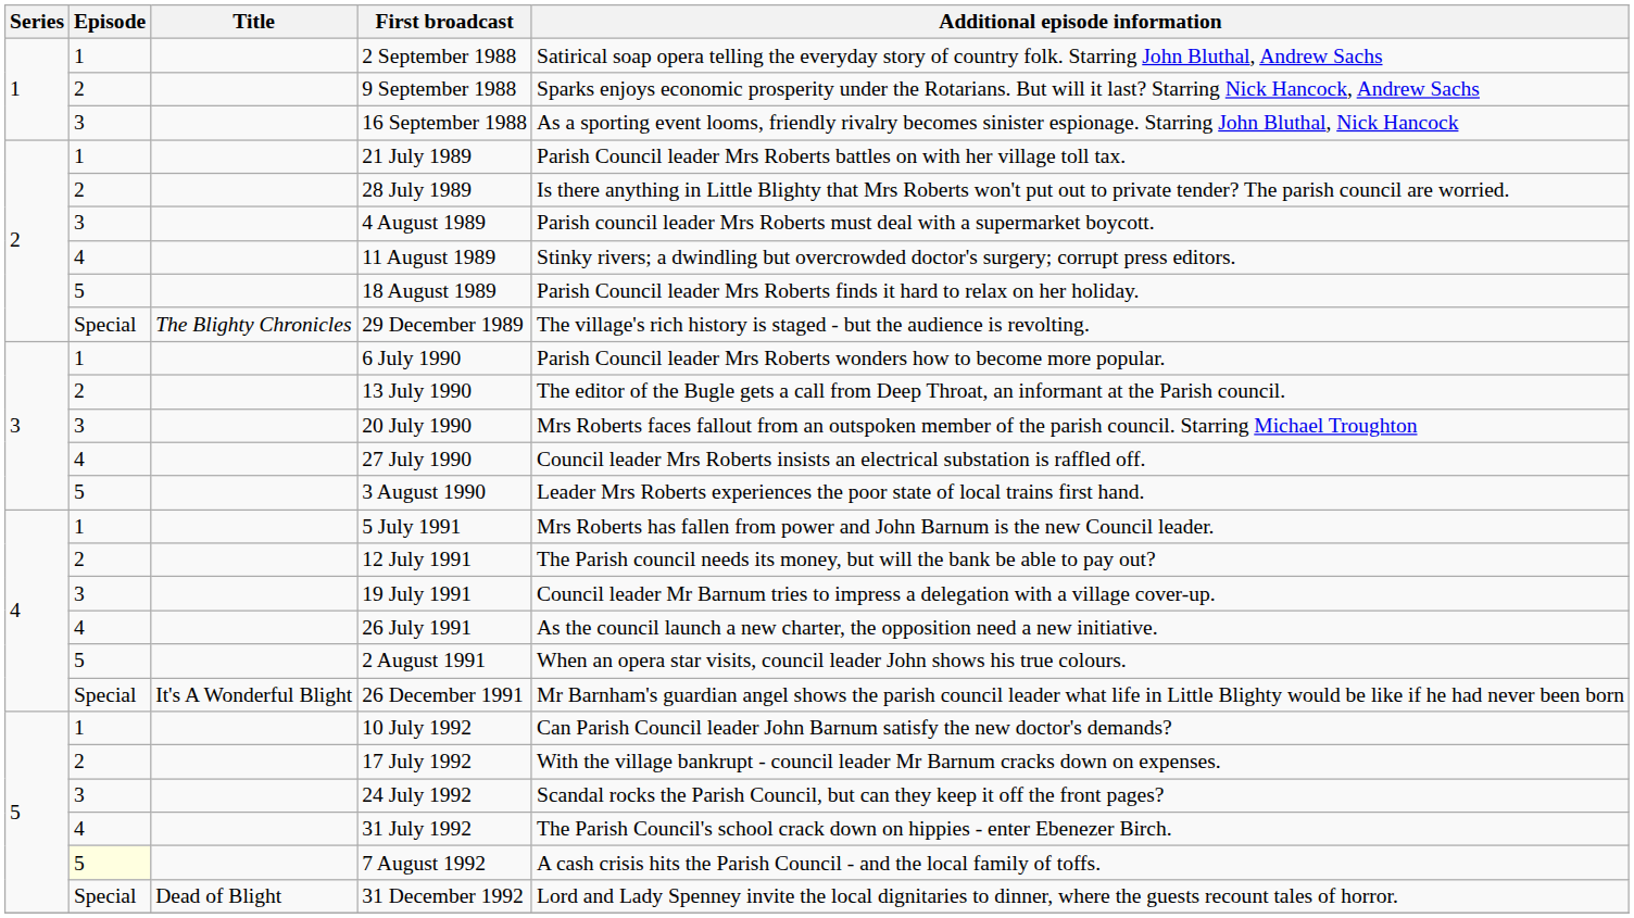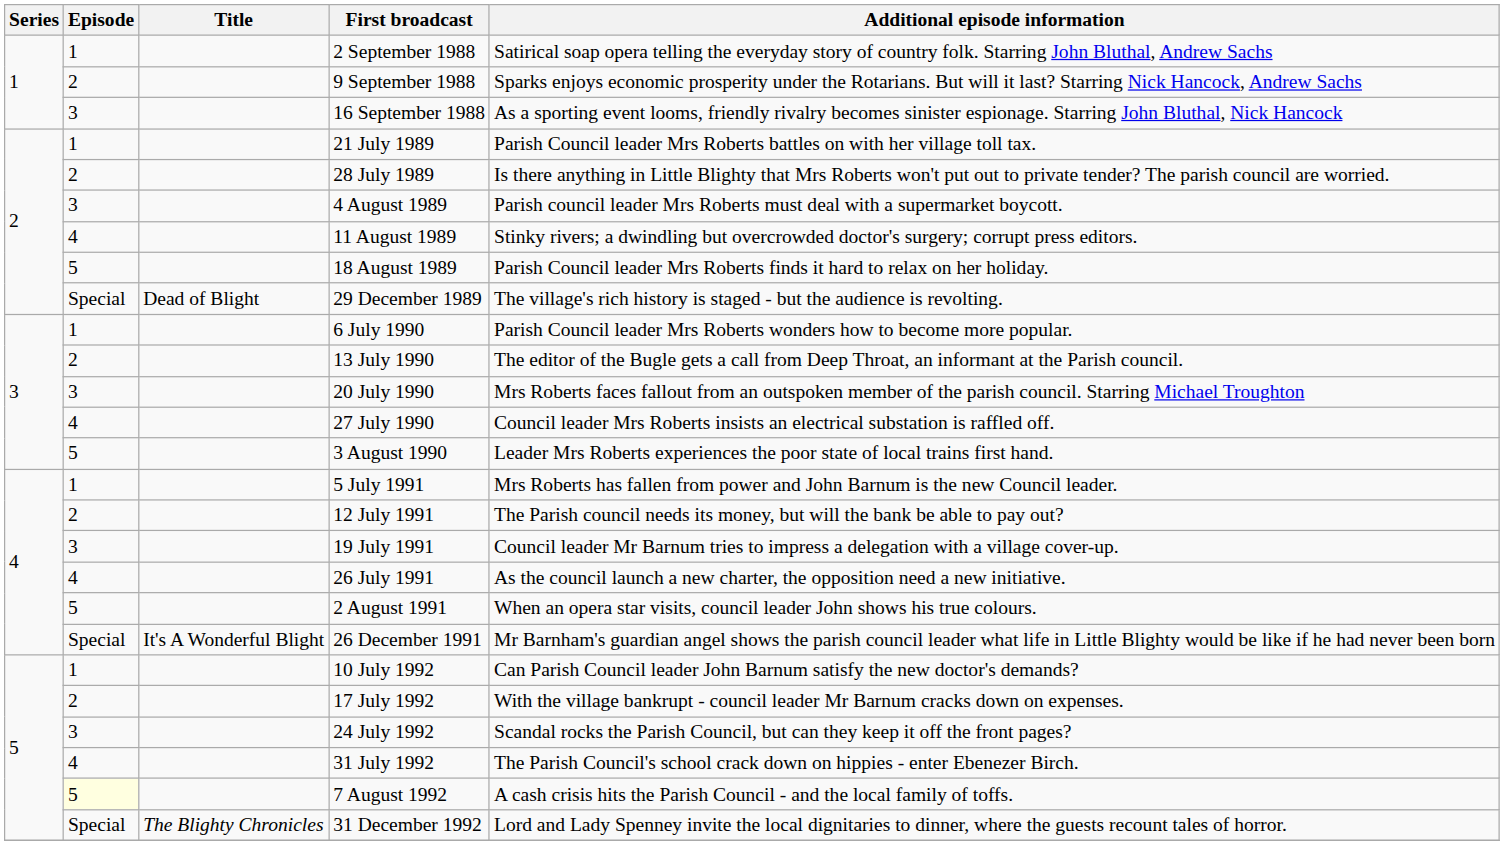29 December 1989 | Title: The Blighty Chronicles -> Dead of Blight
31 December 1992 | Title: Dead of Blight -> The Blighty Chronicles
